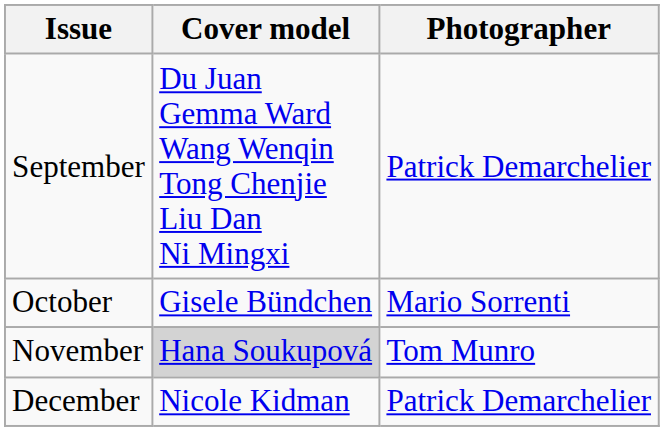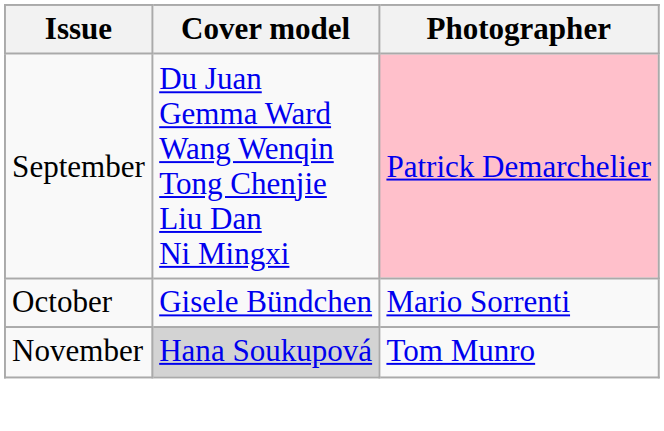September | Photographer: no background -> pink background
- row: December | Nicole Kidman | Patrick Demarchelier
